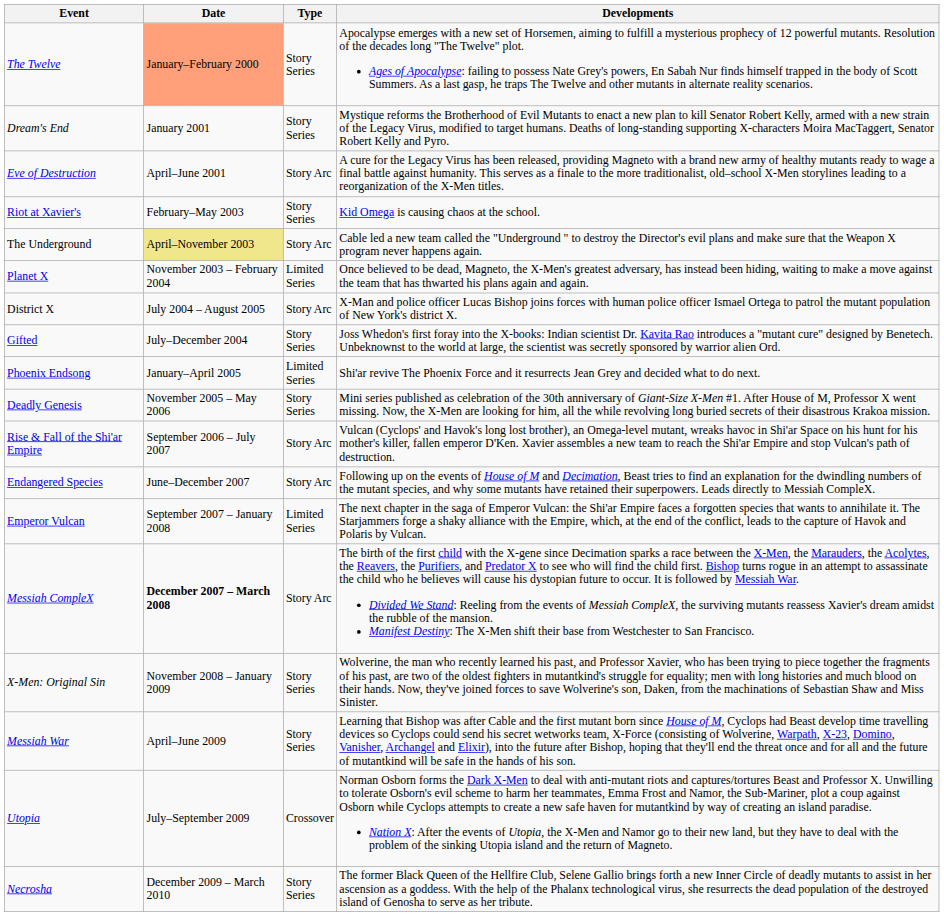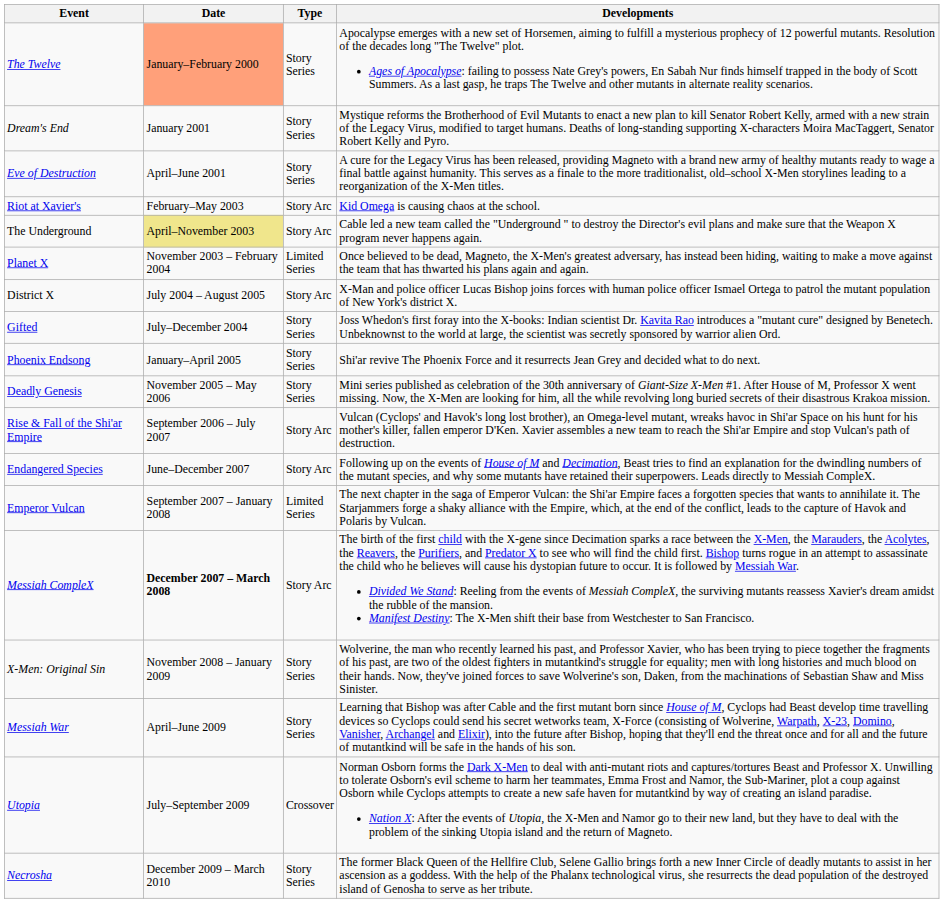Eve of Destruction | Type: Story Arc -> Story Series
Riot at Xavier's | Type: Story Series -> Story Arc
Phoenix Endsong | Type: Limited Series -> Story Series
